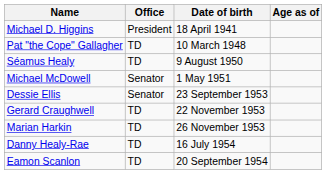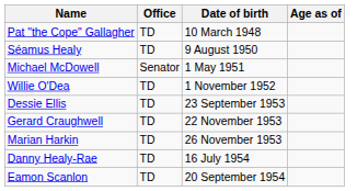- row: Michael D. Higgins | President | 18 April 1941
+ row: Willie O'Dea | TD | 1 November 1952
Dessie Ellis | Office: Senator -> TD
